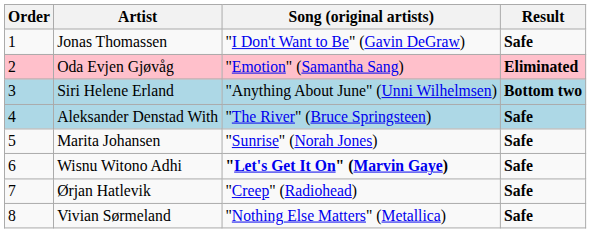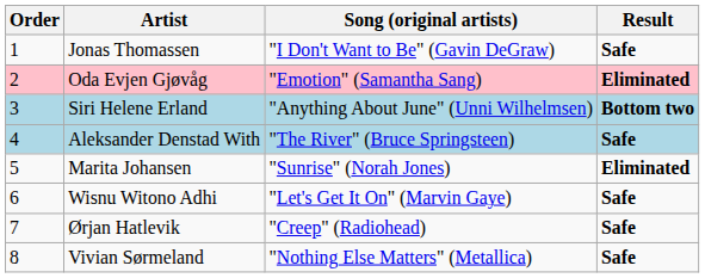Marita Johansen | Result: Safe -> Eliminated
Wisnu Witono Adhi | Song (original artists): bold -> normal
